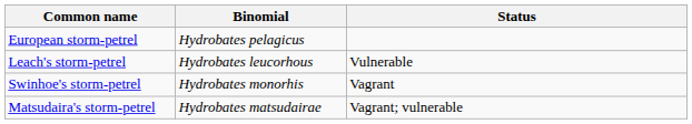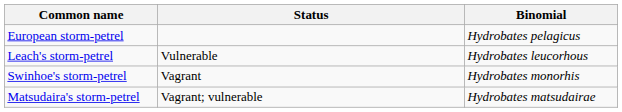columns swapped: Binomial <-> Status
